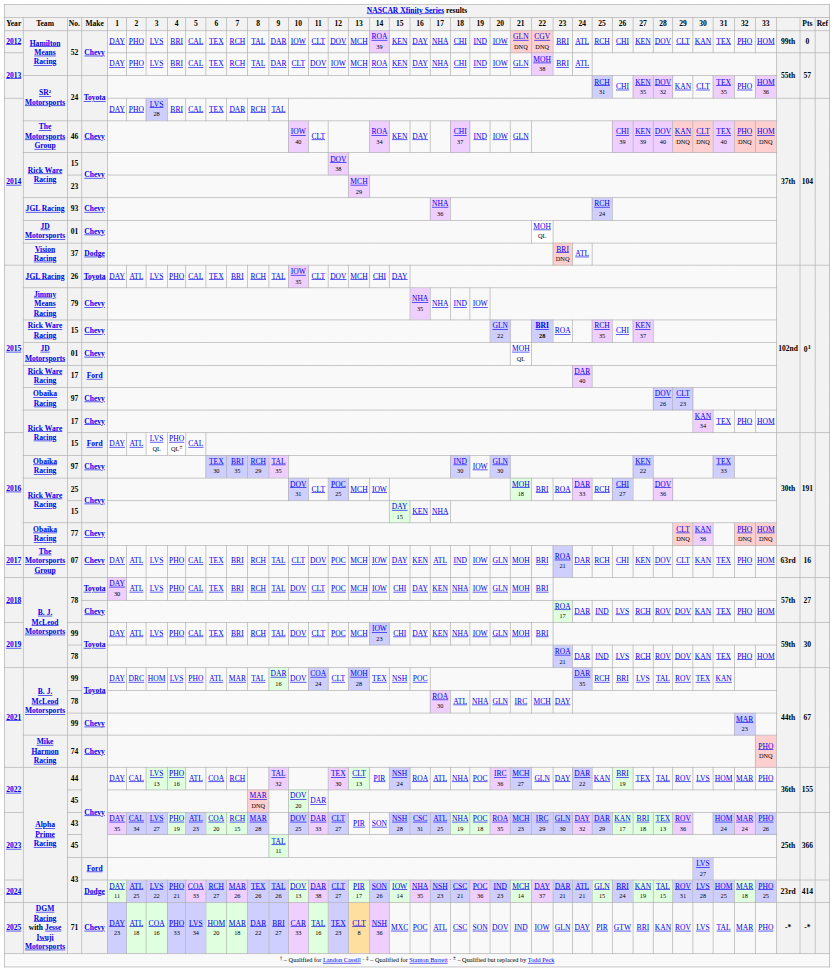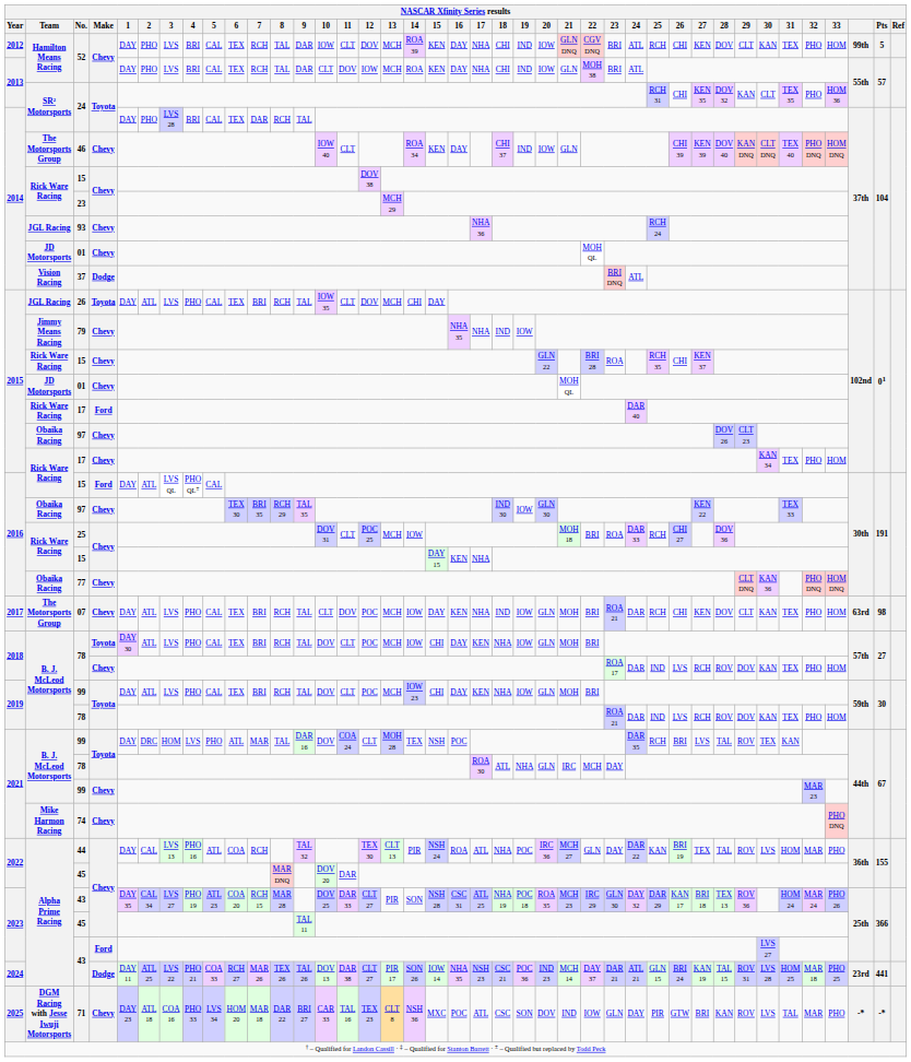2012 / 52 | Pts: 0 -> 5
2015 / 15 | 22: bold -> normal
07 | 17: ATL -> NHA
07 | Pts: 16 -> 98
2024 / 43 | Pts: 414 -> 441
